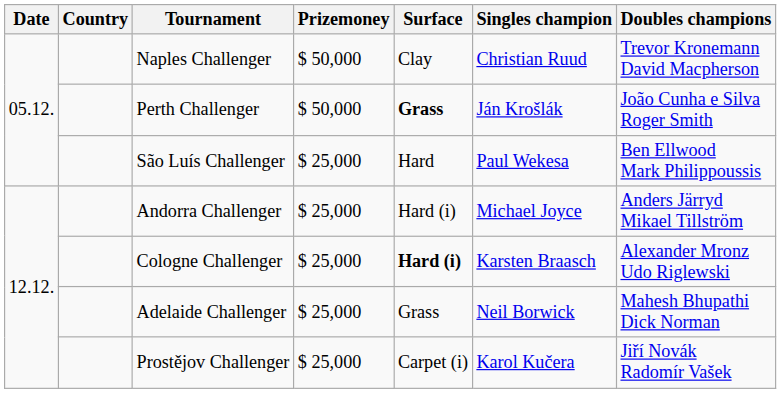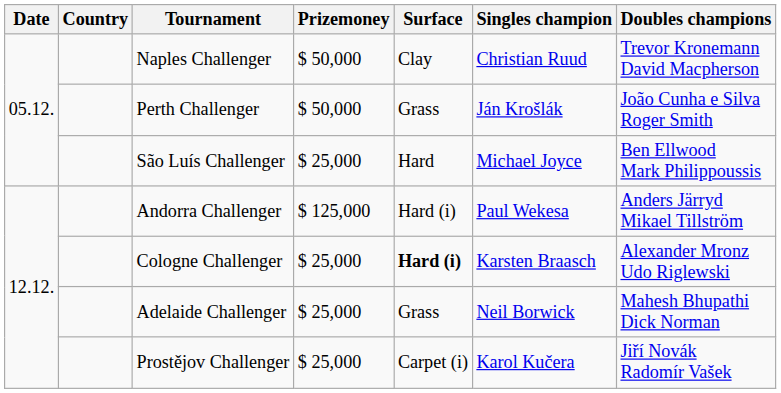Perth Challenger | Surface: bold -> normal
São Luís Challenger | Singles champion: Paul Wekesa -> Michael Joyce
Andorra Challenger | Prizemoney: $ 25,000 -> $ 125,000
Andorra Challenger | Singles champion: Michael Joyce -> Paul Wekesa
